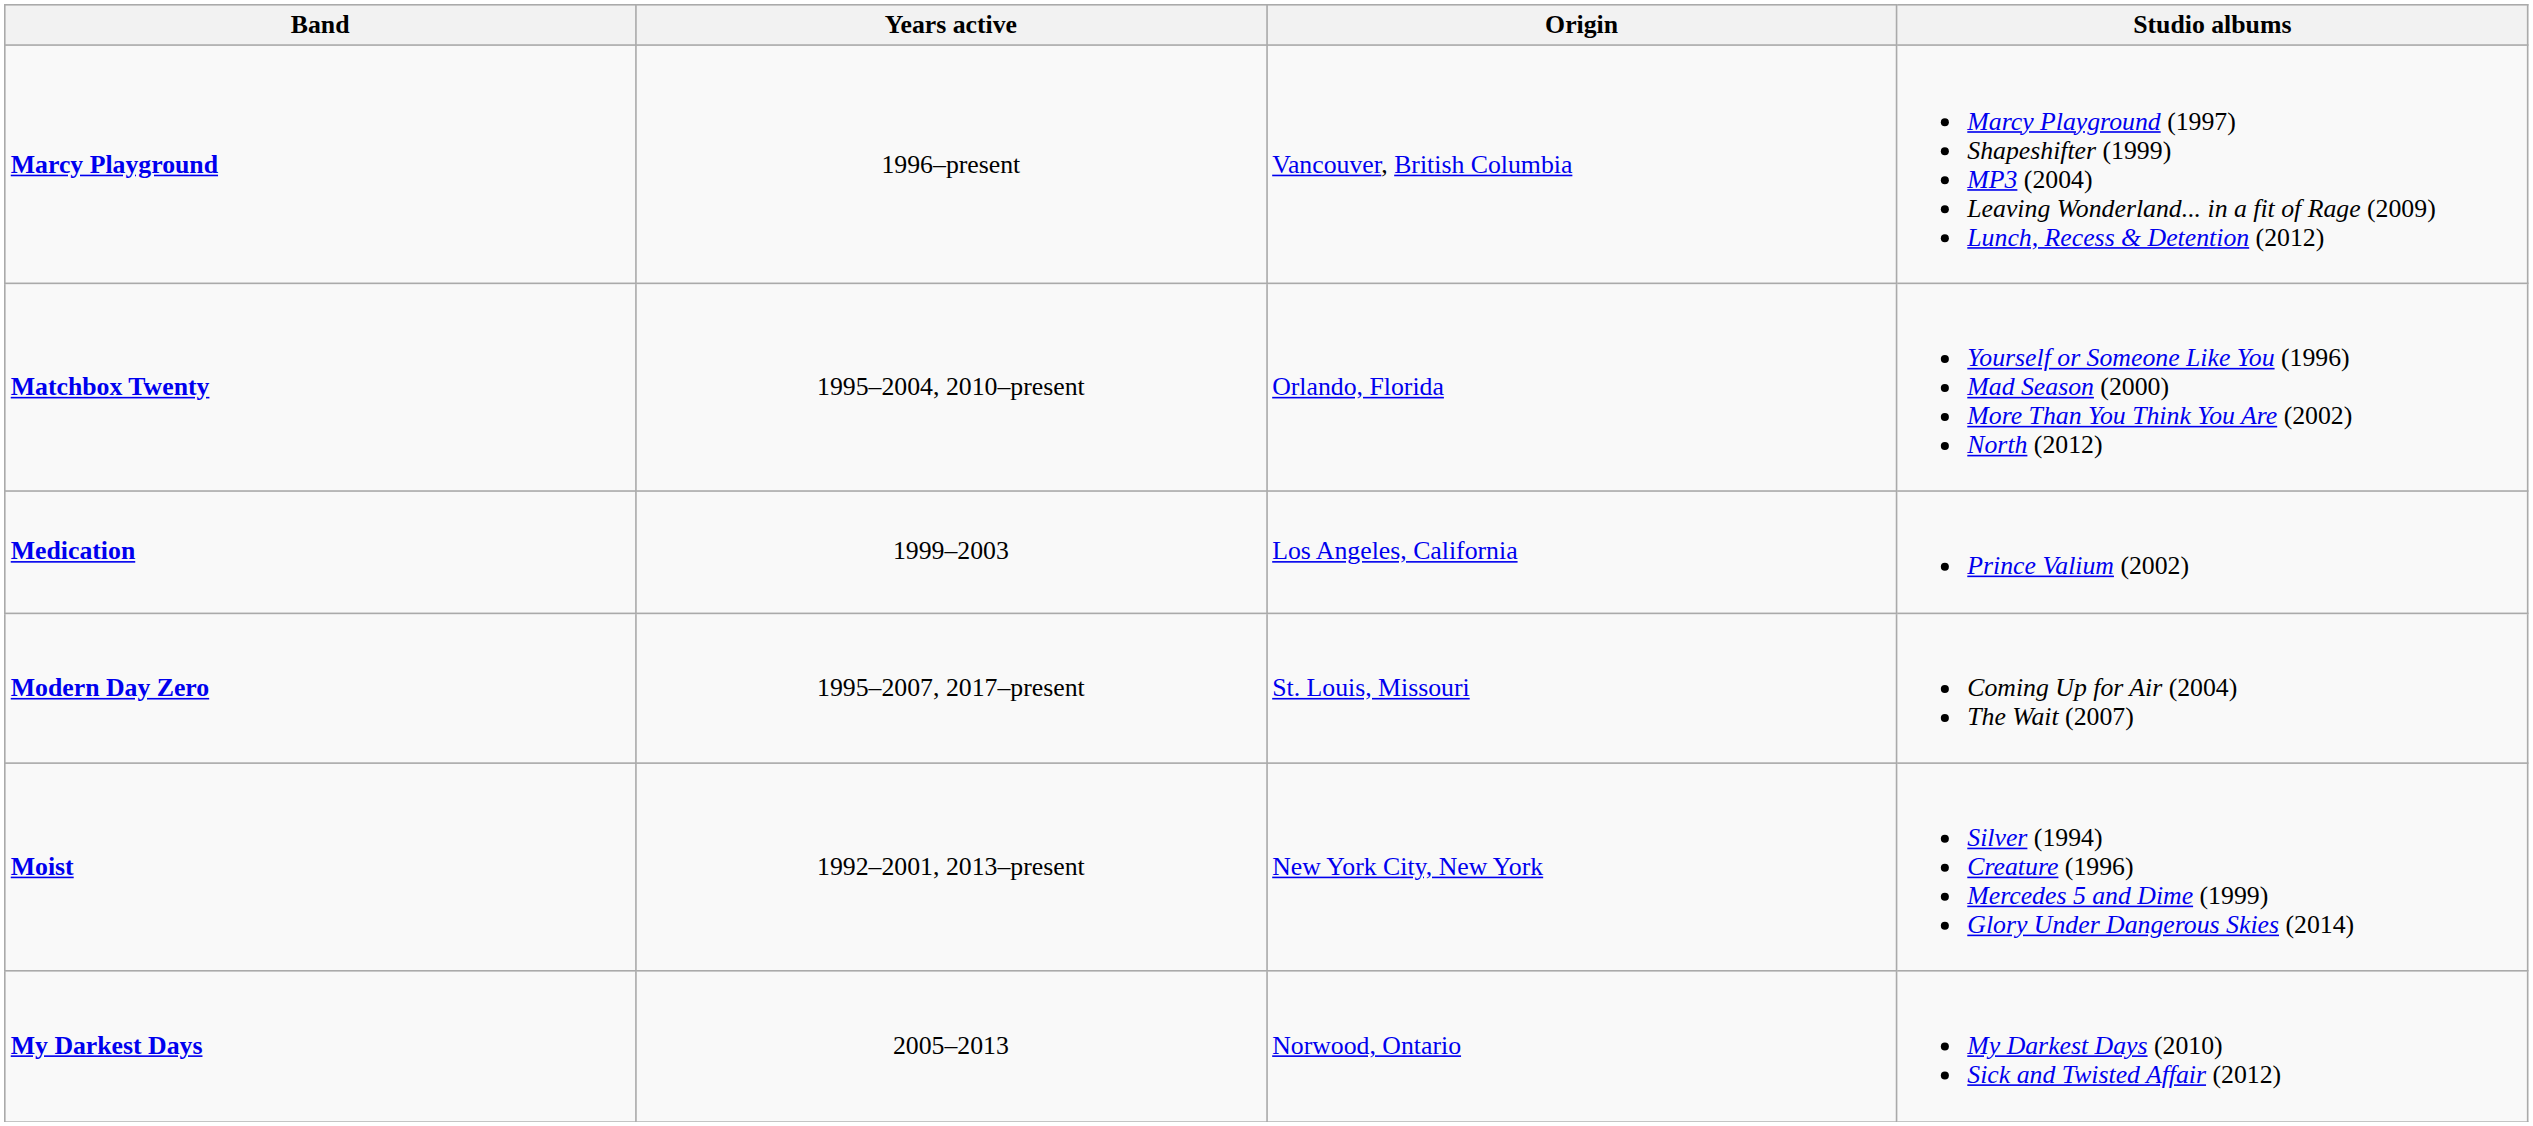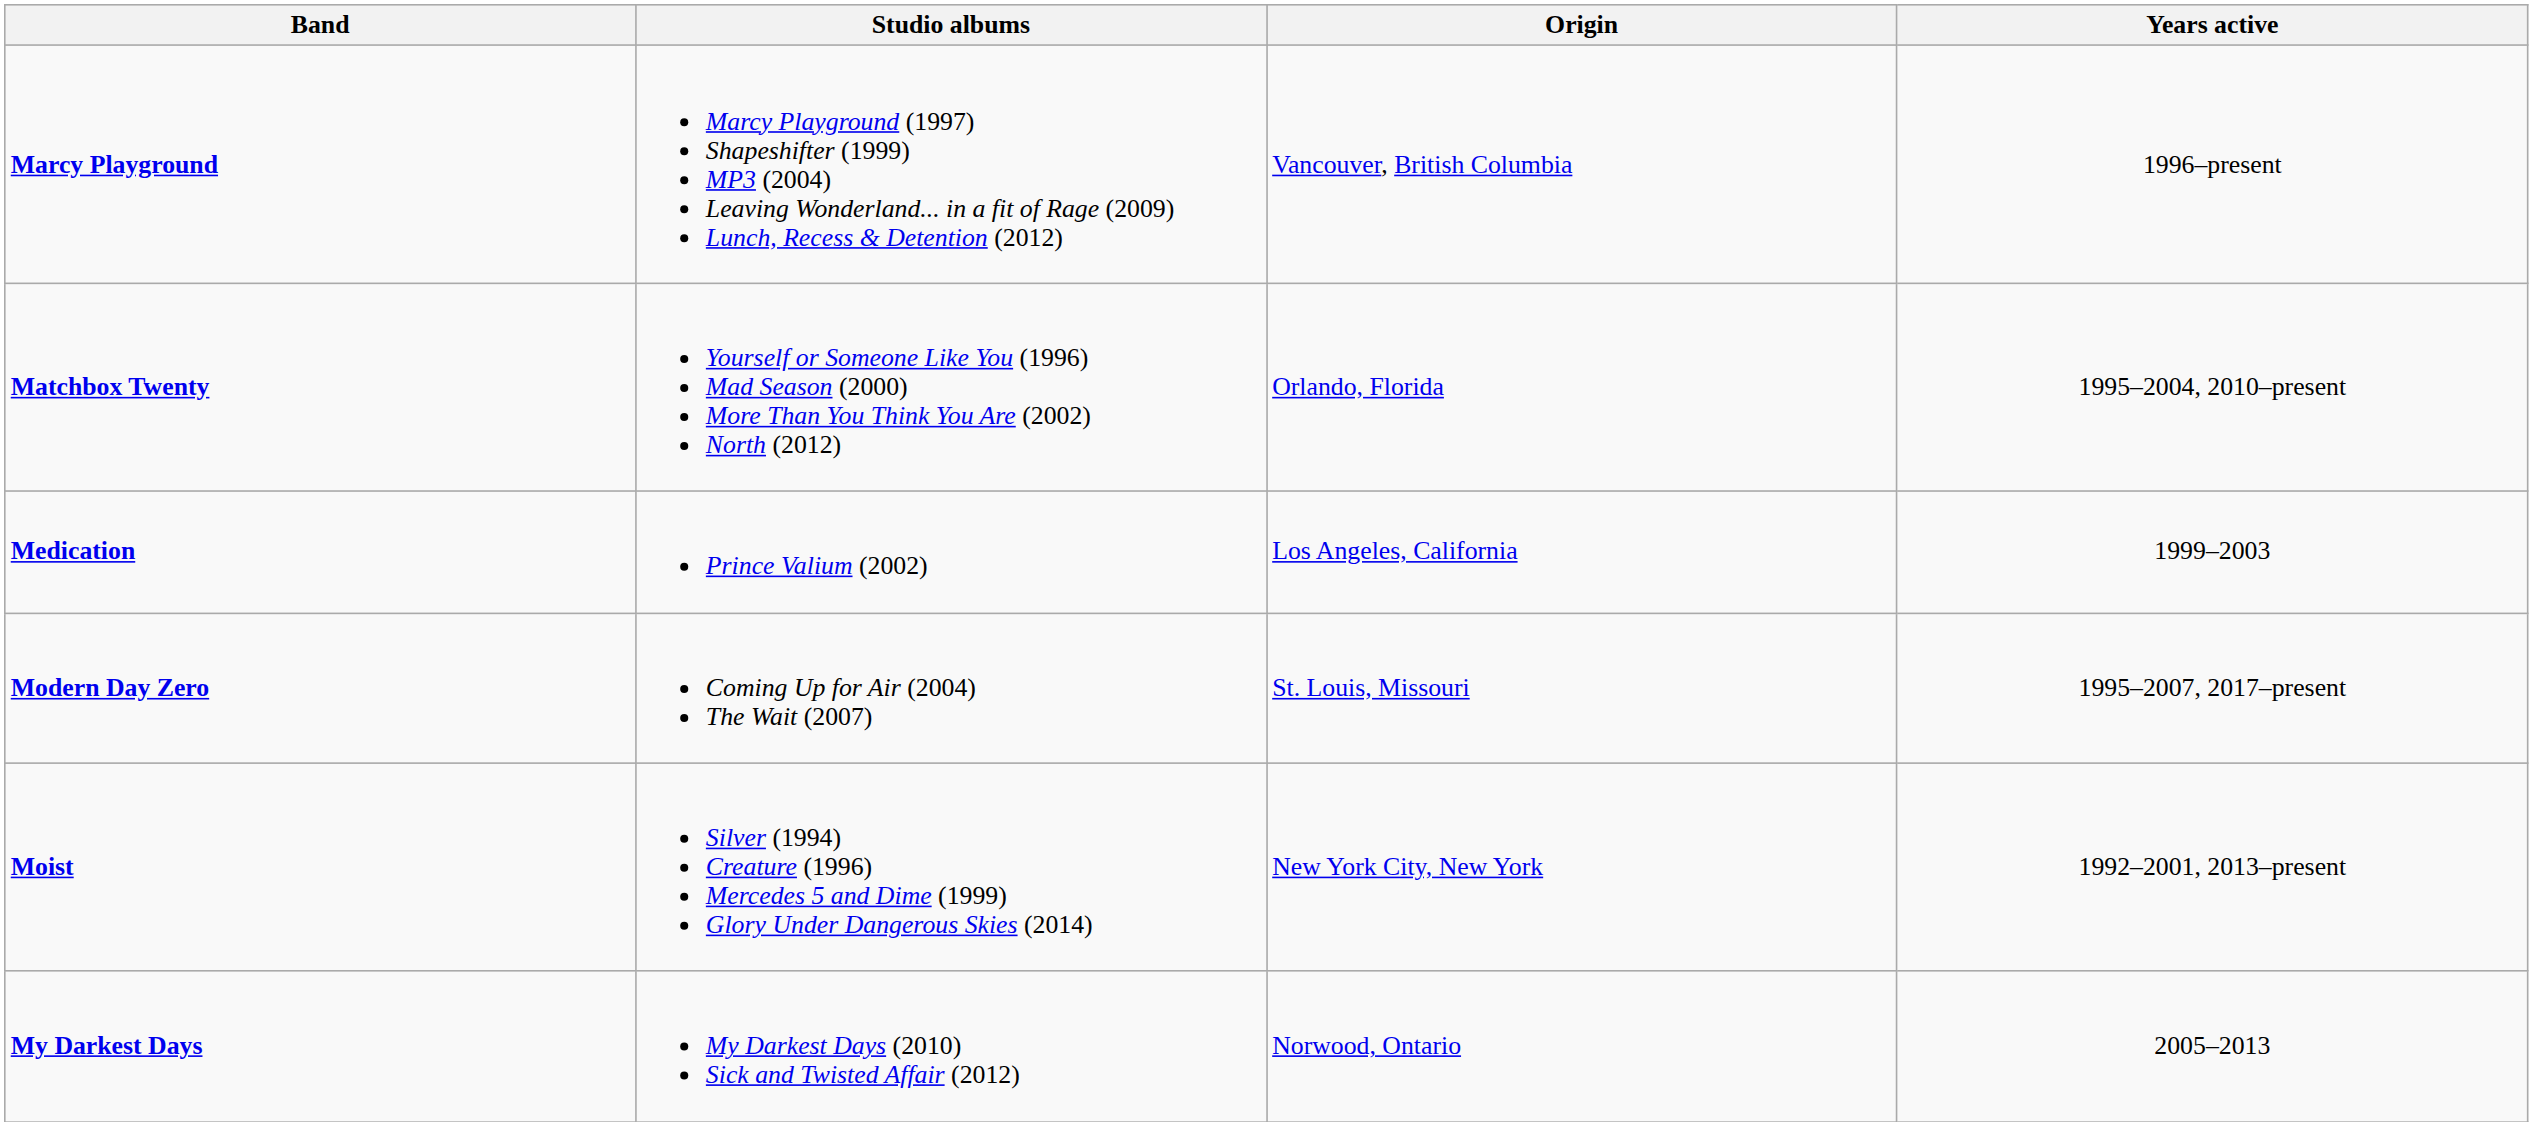columns swapped: Years active <-> Studio albums
